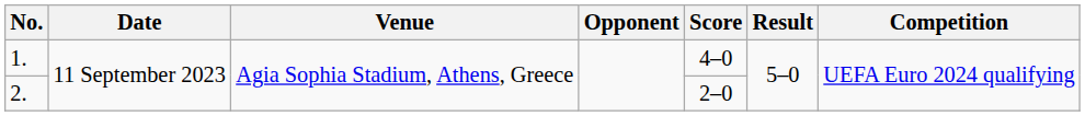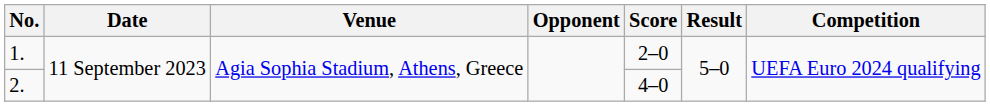1. | Score: 4–0 -> 2–0
2. | Score: 2–0 -> 4–0
